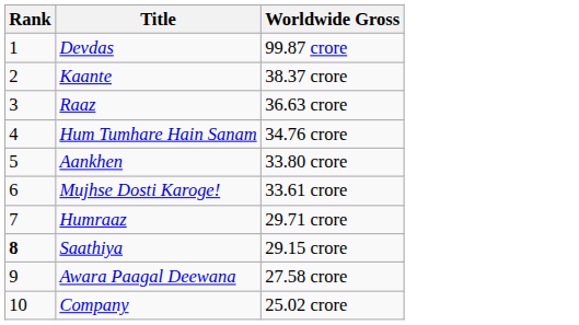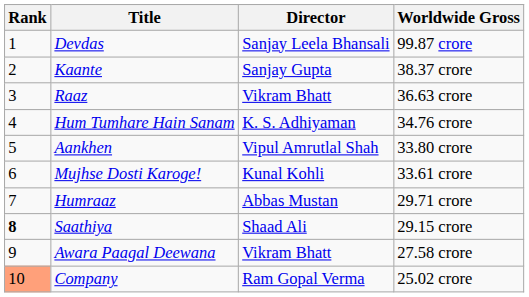+ column: Director | Sanjay Leela Bhansali | Sanjay Gupta | Vikram Bhatt | K. S. Adhiyaman | Vipul Amrutlal Shah | Kunal Kohli | Abbas Mustan | Shaad Ali | Vikram Bhatt | Ram Gopal Verma
Company | Rank: no background -> lightsalmon background
